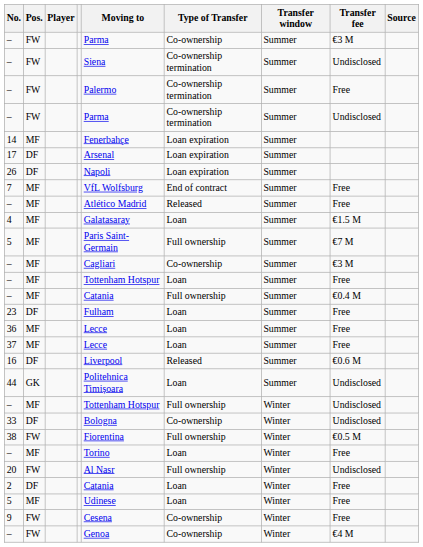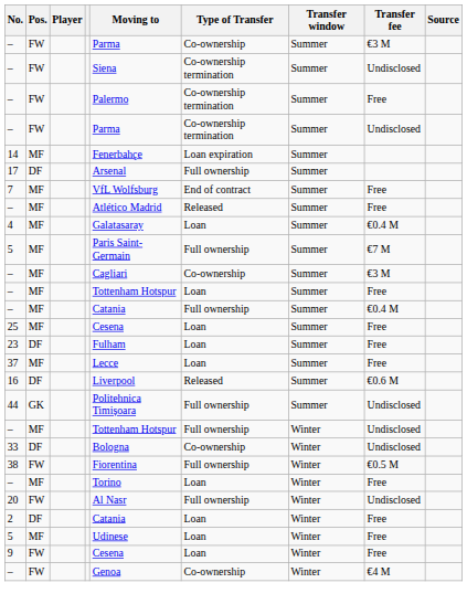17 | Type of Transfer: Loan expiration -> Full ownership
- row: 26 | DF | Napoli | Loan expiration | Summer
4 | Transfer fee: €1.5 M -> €0.4 M
+ row: 25 | MF | Cesena | Loan | Summer | Free
- row: 36 | MF | Lecce | Loan | Summer | Free
44 | Type of Transfer: Loan -> Full ownership
9 | Type of Transfer: Co-ownership -> Loan
